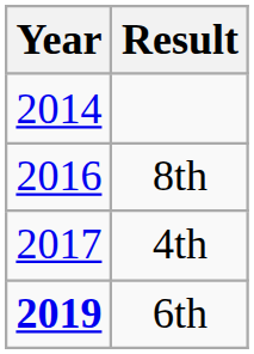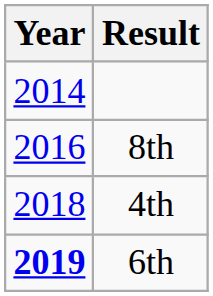4th | Year: 2017 -> 2018
